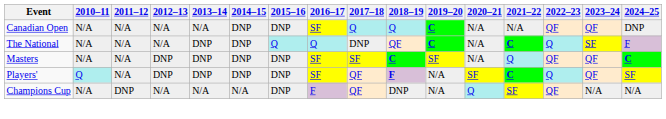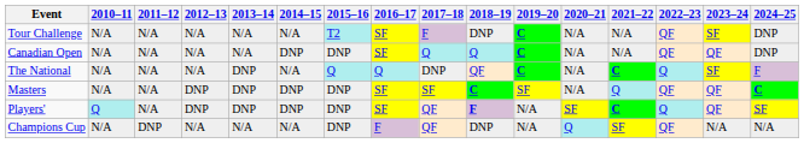+ row: Tour Challenge | N/A | N/A | N/A | N/A | N/A | T2 | SF | F | DNP | C | N/A | N/A | QF | SF | DNP
The National | 2014–15: DNP -> N/A
